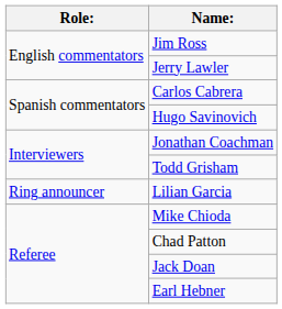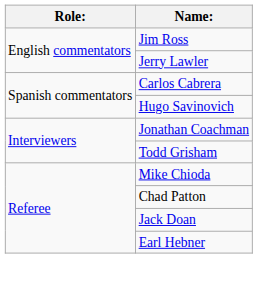- row: Ring announcer | Lilian Garcia
